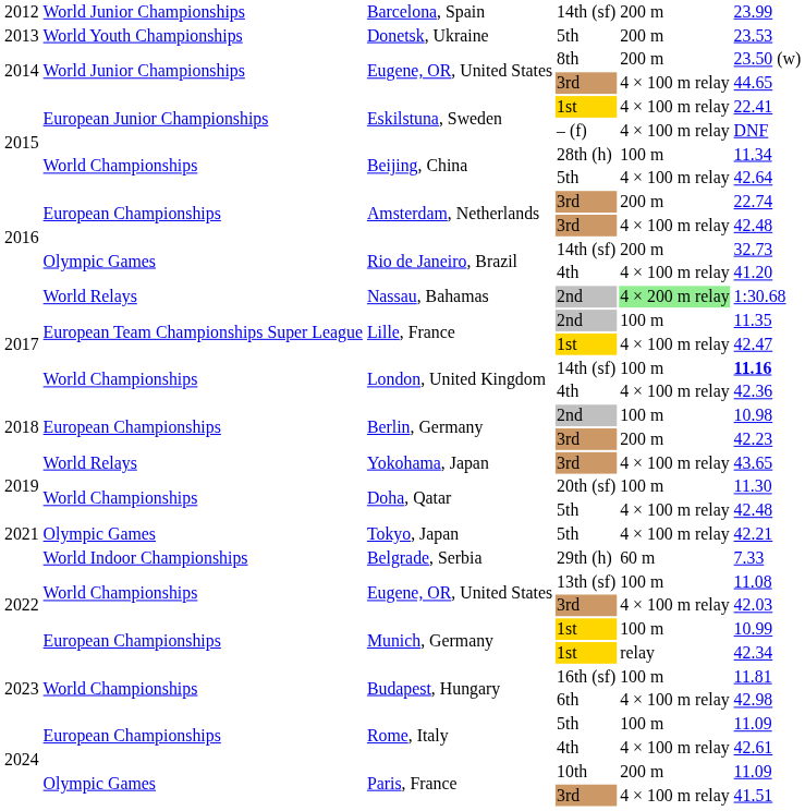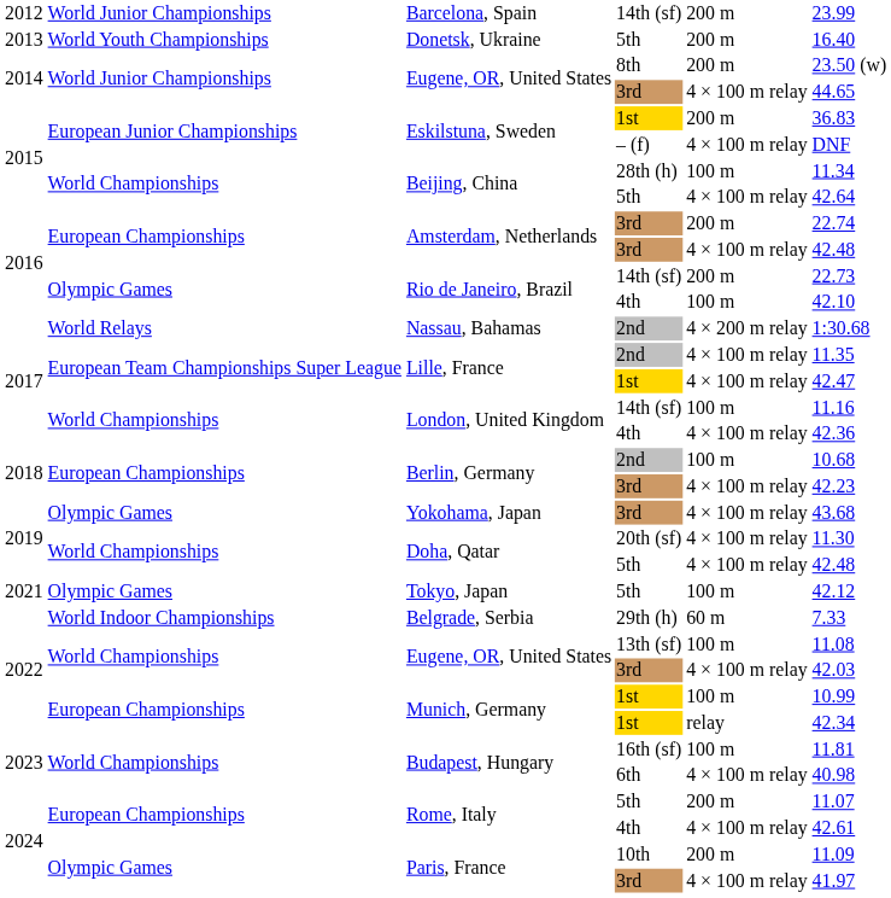Donetsk, Ukraine | column 6: 23.53 -> 16.40
Eskilstuna, Sweden / 1st | column 5: 4 × 100 m relay -> 200 m
Eskilstuna, Sweden / 1st | column 6: 22.41 -> 36.83
Rio de Janeiro, Brazil / 14th (sf) | column 6: 32.73 -> 22.73
Rio de Janeiro, Brazil / 4th | column 5: 4 × 100 m relay -> 100 m
Rio de Janeiro, Brazil / 4th | column 6: 41.20 -> 42.10
Nassau, Bahamas | column 5: lightgreen background -> no background
Lille, France / 2nd | column 5: 100 m -> 4 × 100 m relay
London, United Kingdom / 14th (sf) | column 6: bold -> normal
Berlin, Germany / 2nd | column 6: 10.98 -> 10.68
Berlin, Germany / 3rd | column 5: 200 m -> 4 × 100 m relay
Yokohama, Japan | column 2: World Relays -> Olympic Games
Yokohama, Japan | column 6: 43.65 -> 43.68
Doha, Qatar / 20th (sf) | column 5: 100 m -> 4 × 100 m relay
Tokyo, Japan | column 5: 4 × 100 m relay -> 100 m
Tokyo, Japan | column 6: 42.21 -> 42.12
Budapest, Hungary / 6th | column 6: 42.98 -> 40.98
Rome, Italy / 5th | column 5: 100 m -> 200 m
Rome, Italy / 5th | column 6: 11.09 -> 11.07
Paris, France / 3rd | column 6: 41.51 -> 41.97
